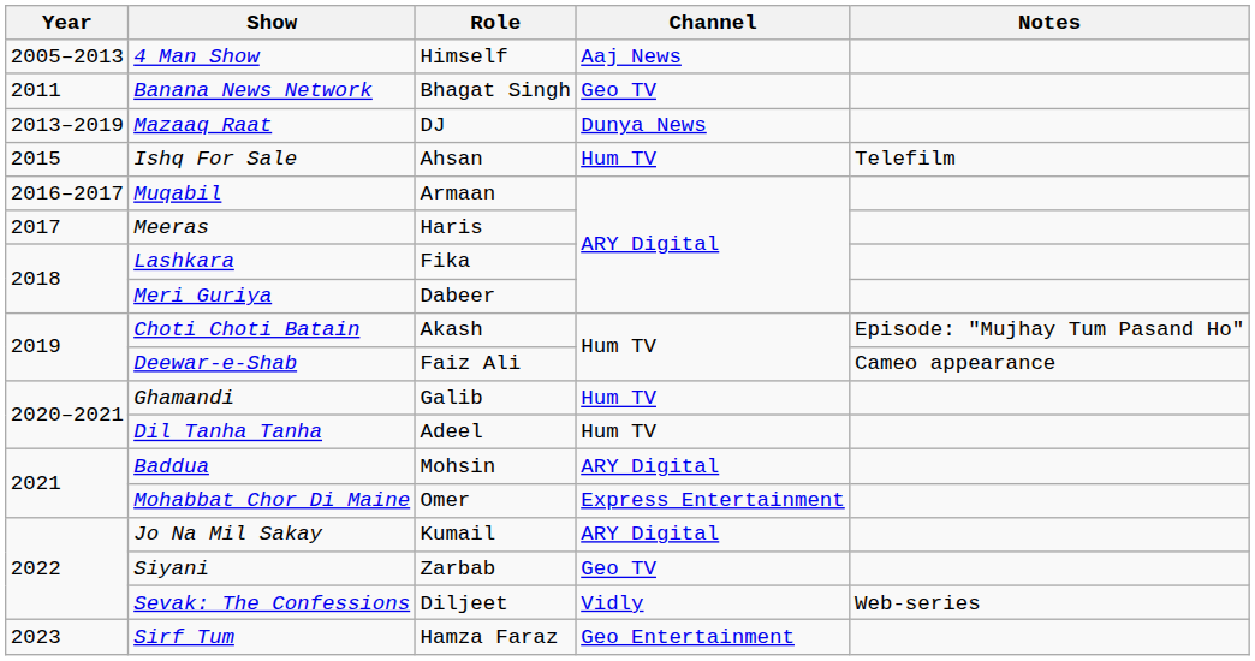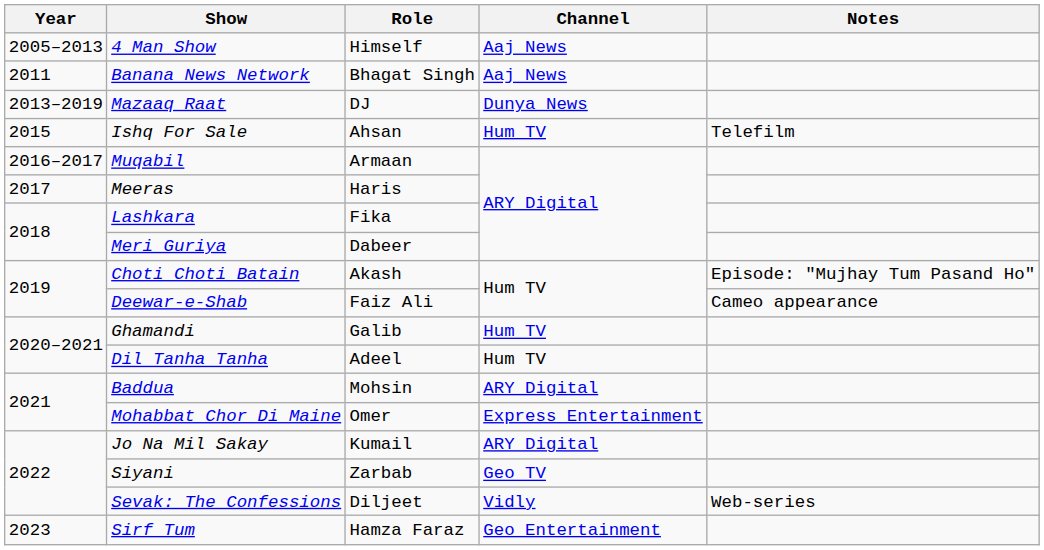Banana News Network | Channel: Geo TV -> Aaj News
